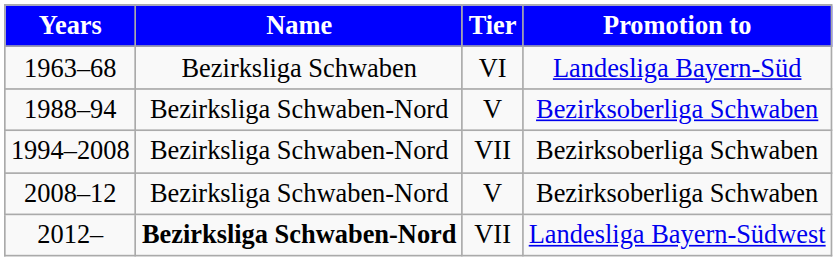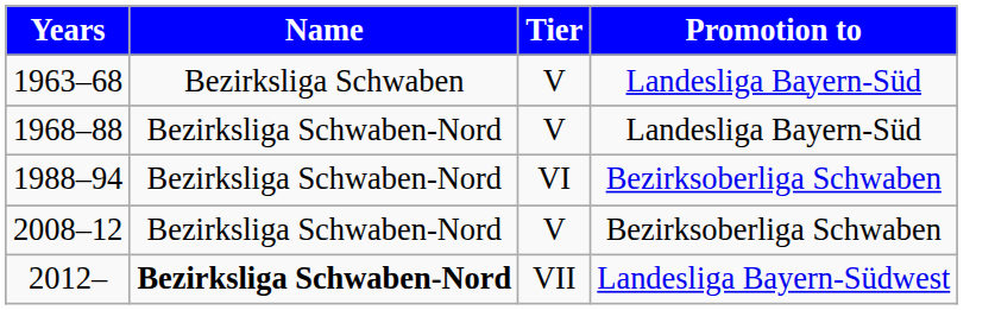1963–68 | Tier: VI -> V
+ row: 1968–88 | Bezirksliga Schwaben-Nord | V | Landesliga Bayern-Süd
1988–94 | Tier: V -> VI
- row: 1994–2008 | Bezirksliga Schwaben-Nord | VII | Bezirksoberliga Schwaben
